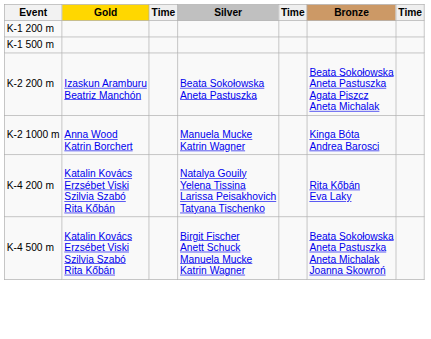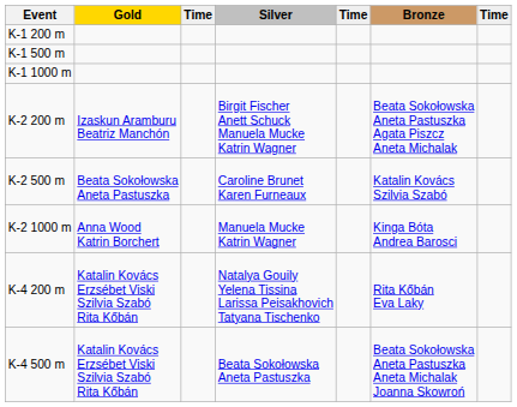+ row: K-1 1000 m
K-2 200 m | Silver: Beata Sokołowska Aneta Pastuszka -> Birgit Fischer Anett Schuck Manuela Mucke Katrin Wagner
+ row: K-2 500 m | Beata Sokołowska Aneta Pastuszka | Caroline Brunet Karen Furneaux | Katalin Kovács Szilvia Szabó
K-4 500 m | Silver: Birgit Fischer Anett Schuck Manuela Mucke Katrin Wagner -> Beata Sokołowska Aneta Pastuszka
